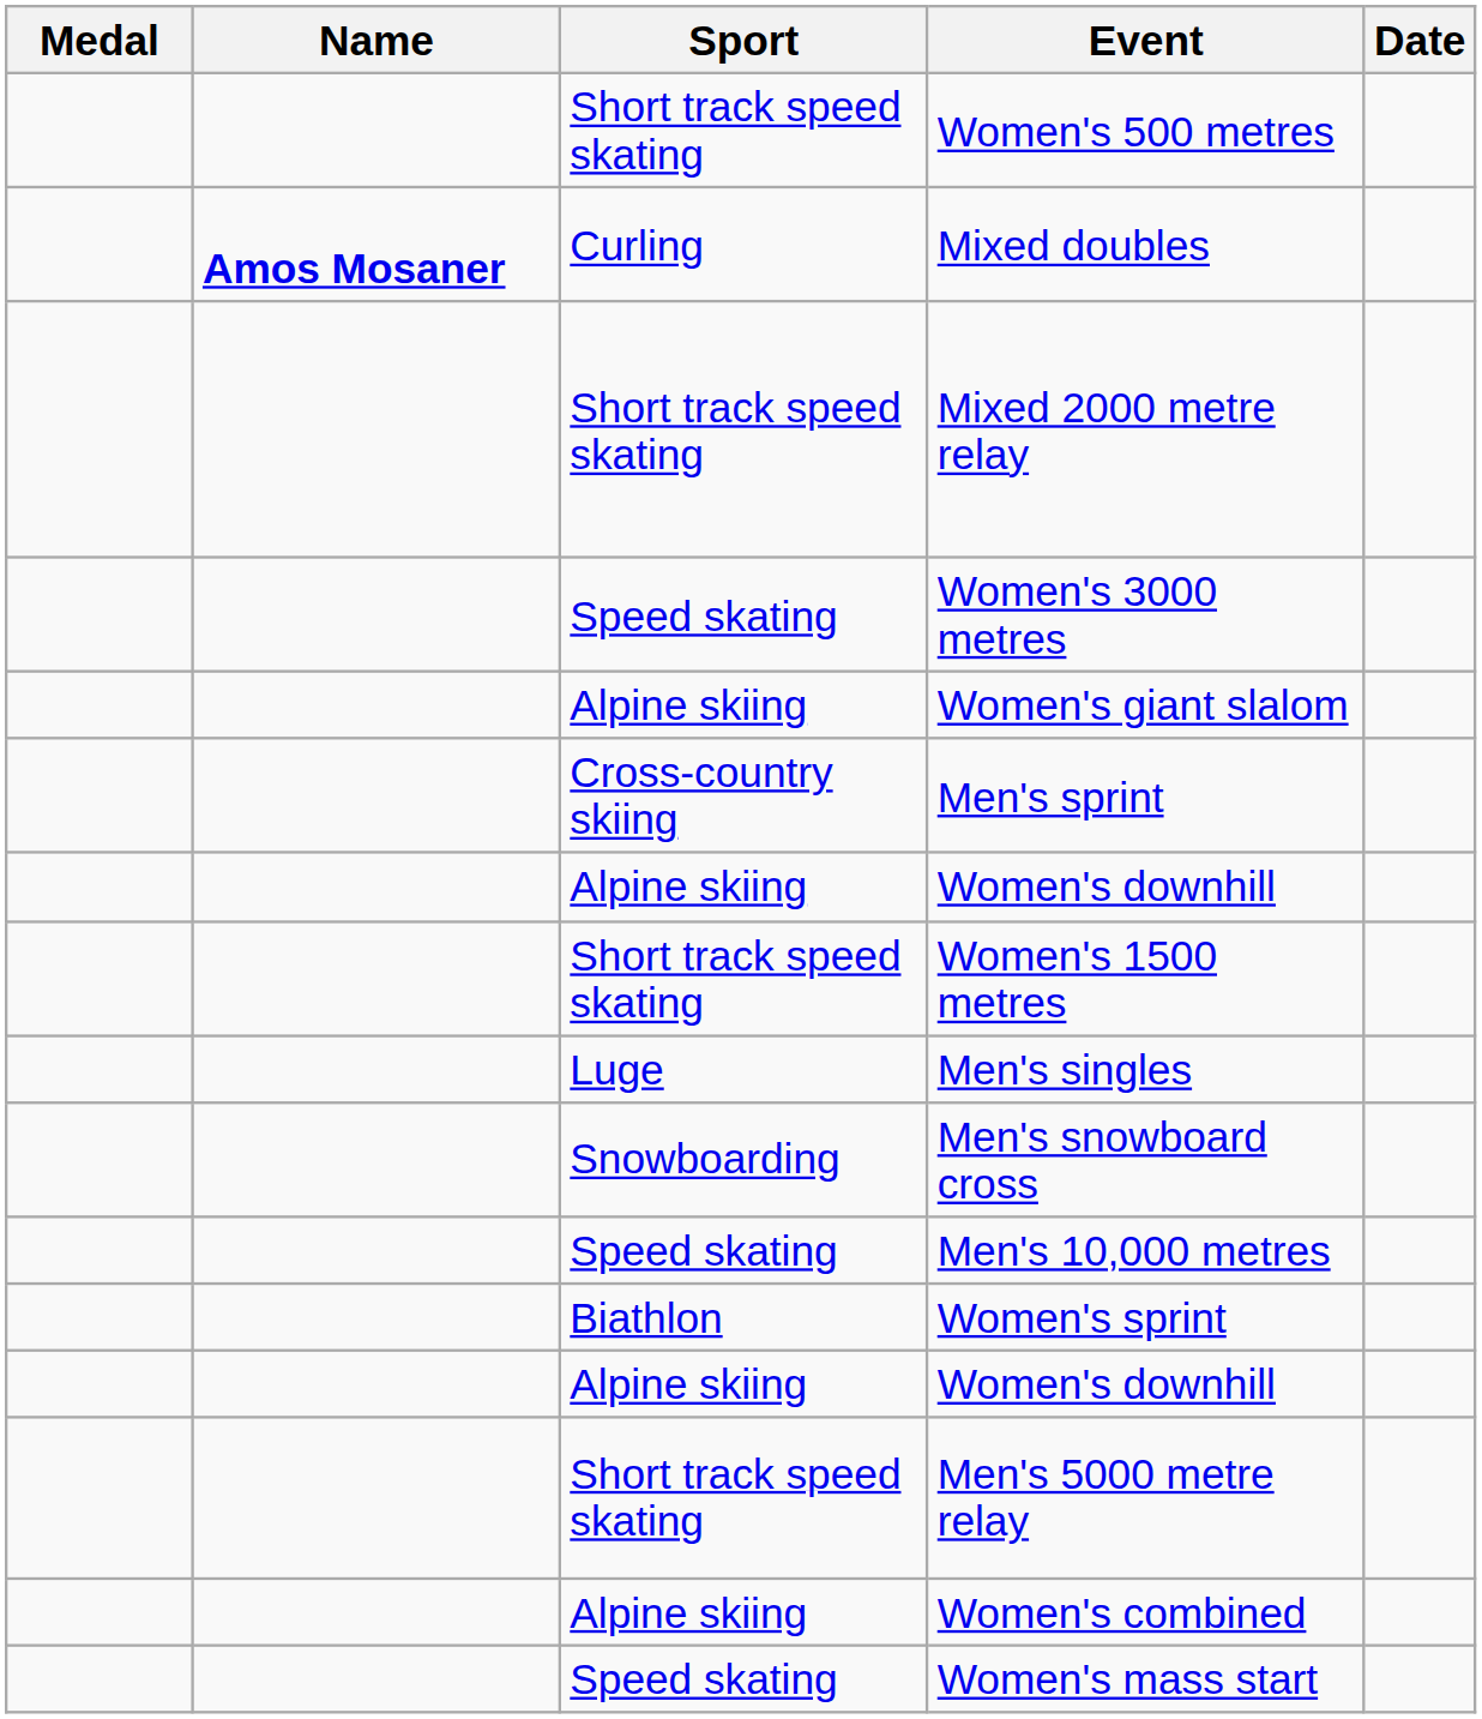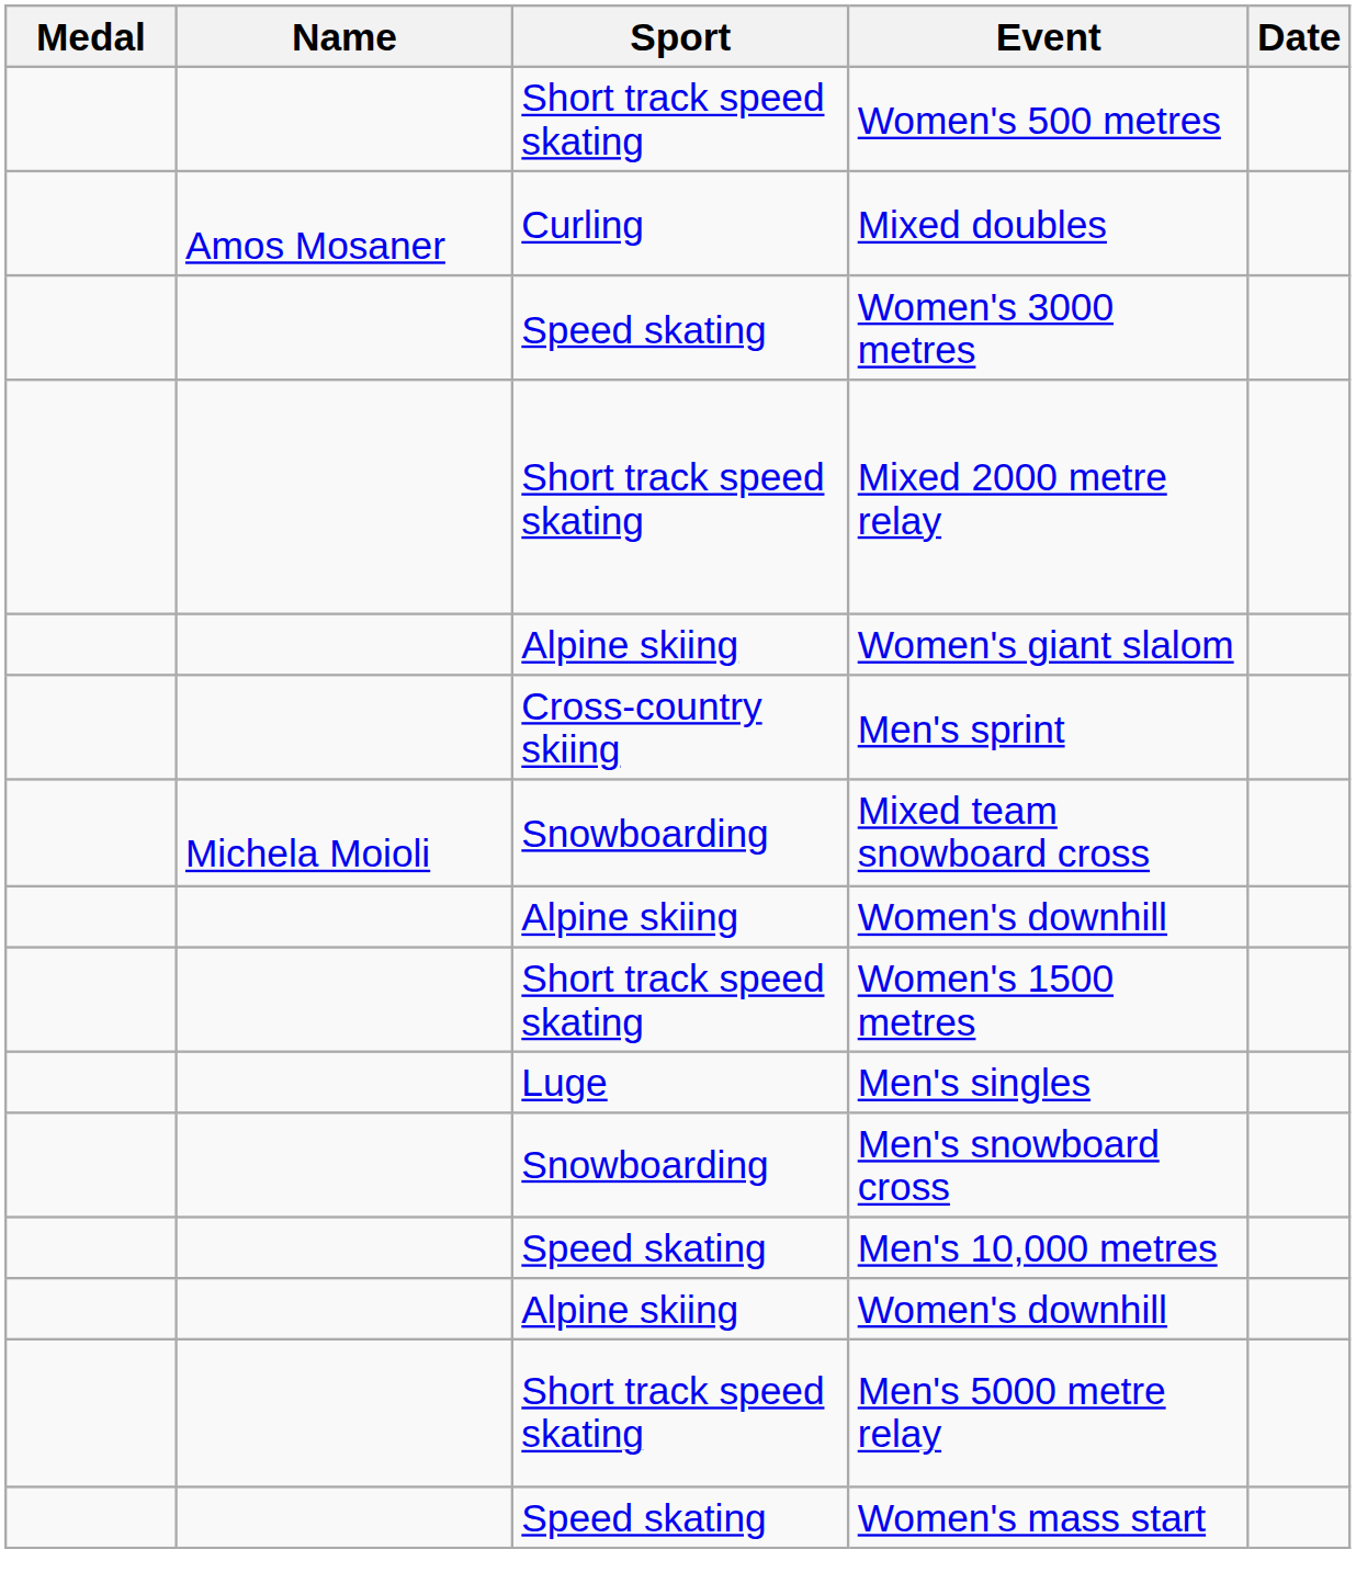Mixed doubles | Name: bold -> normal
rows swapped: Women's 3000 metres <-> Mixed 2000 metre relay
+ row: Michela Moioli | Snowboarding | Mixed team snowboard cross
- row: Biathlon | Women's sprint
- row: Alpine skiing | Women's combined
